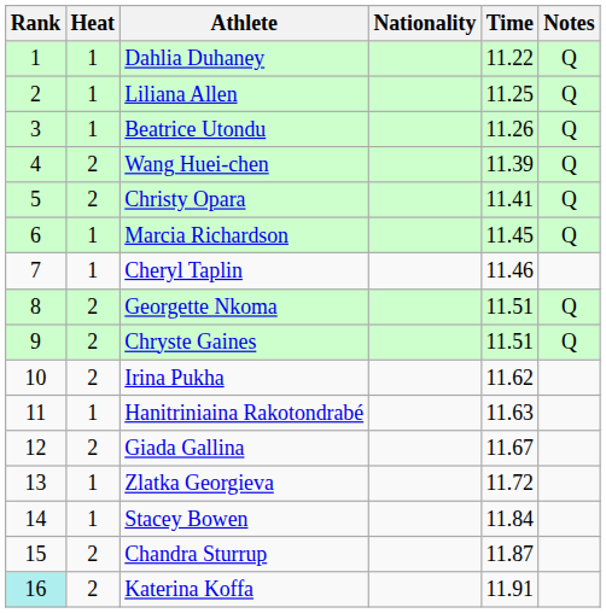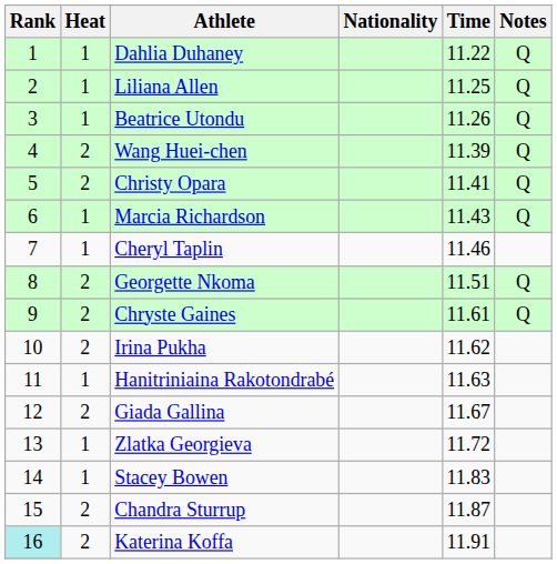Marcia Richardson | Time: 11.45 -> 11.43
Chryste Gaines | Time: 11.51 -> 11.61
Stacey Bowen | Time: 11.84 -> 11.83
